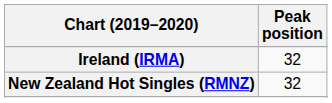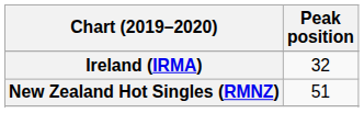New Zealand Hot Singles (RMNZ) | Peak position: 32 -> 51
